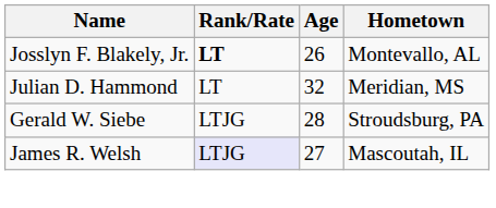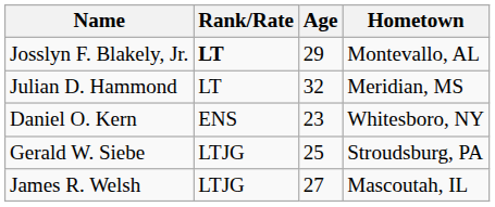Josslyn F. Blakely, Jr. | Age: 26 -> 29
+ row: Daniel O. Kern | ENS | 23 | Whitesboro, NY
Gerald W. Siebe | Age: 28 -> 25
James R. Welsh | Rank/Rate: lavender background -> no background
